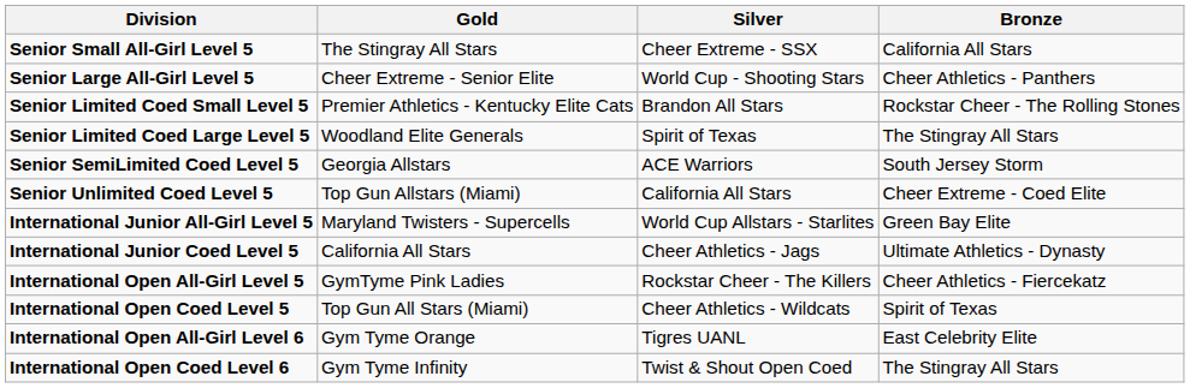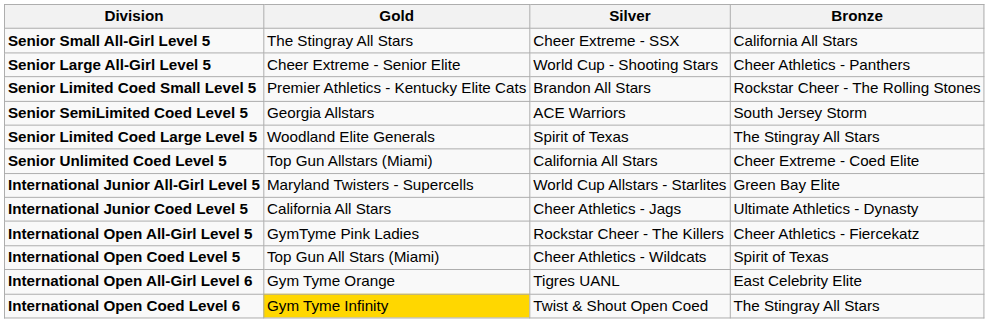rows swapped: Senior Limited Coed Large Level 5 <-> Senior SemiLimited Coed Level 5
International Open Coed Level 6 | Gold: no background -> gold background
